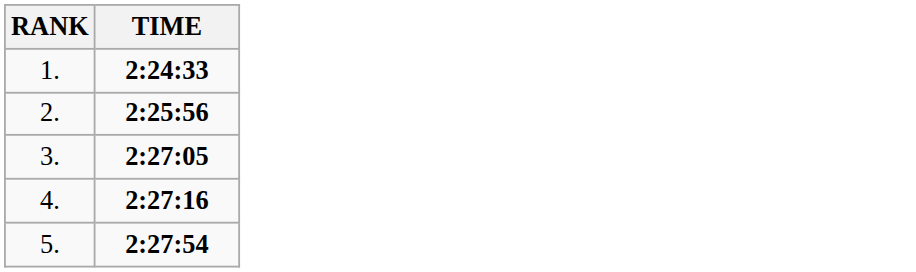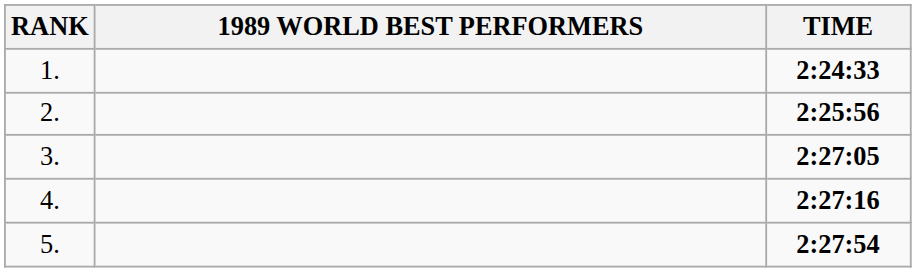+ column: 1989 WORLD BEST PERFORMERS
